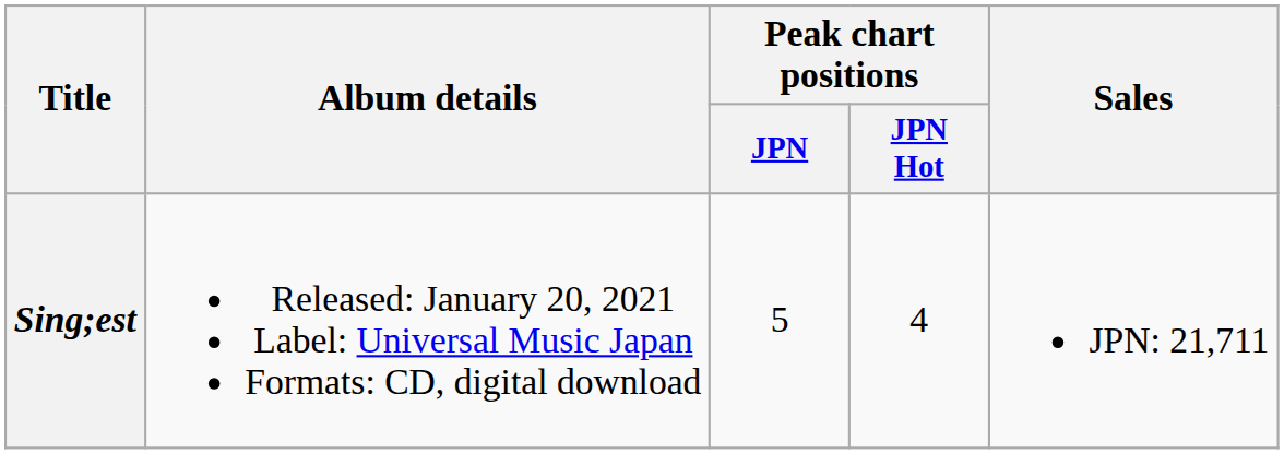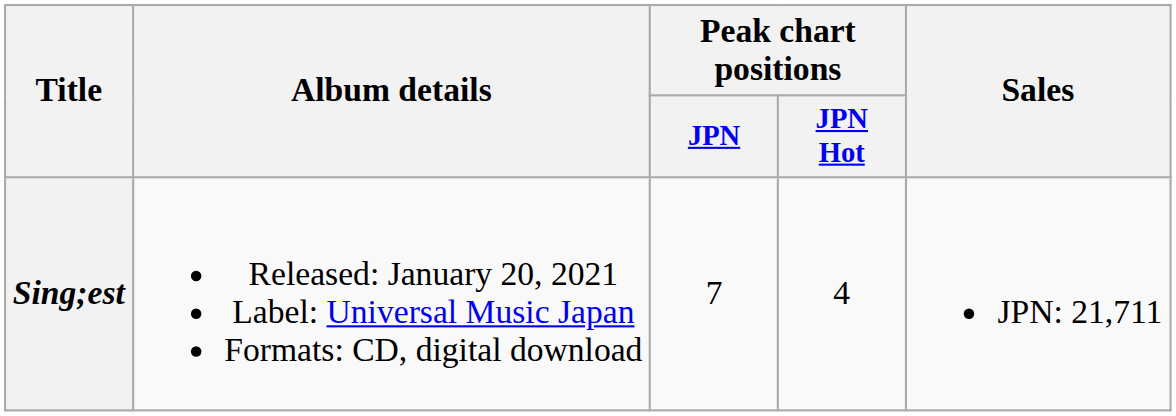Sing;est | Peak chart positions / JPN: 5 -> 7
